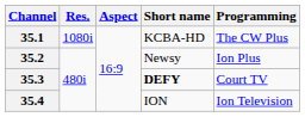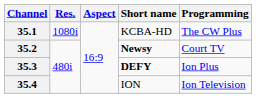35.2 | Short name: normal -> bold
35.2 | Programming: Ion Plus -> Court TV
35.3 | Programming: Court TV -> Ion Plus
